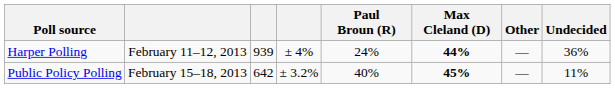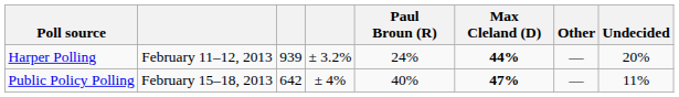Harper Polling | column 4: ± 4% -> ± 3.2%
Harper Polling | Undecided: 36% -> 20%
Public Policy Polling | column 4: ± 3.2% -> ± 4%
Public Policy Polling | Max Cleland (D): 45% -> 47%
